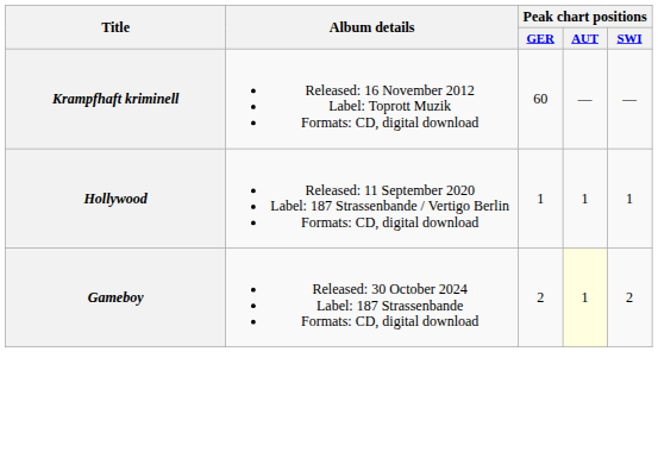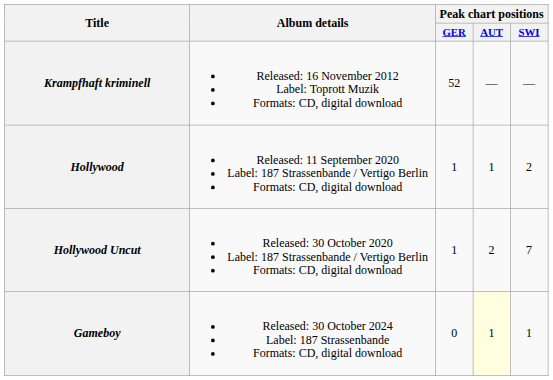Krampfhaft kriminell | Peak chart positions / GER: 60 -> 52
Hollywood | Peak chart positions / SWI: 1 -> 2
+ row: Hollywood Uncut | Released: 30 October 2020 Label: 187 Strassenbande / Vertigo Berlin Formats: CD, digital download | 1 | 2 | 7
Gameboy | Peak chart positions / GER: 2 -> 0
Gameboy | Peak chart positions / SWI: 2 -> 1
